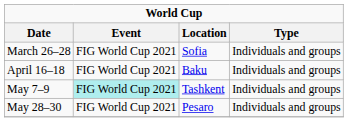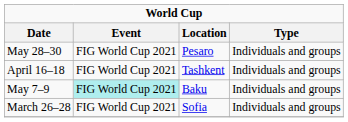rows swapped: March 26–28 <-> May 28–30
April 16–18 | Location: Baku -> Tashkent
May 7–9 | Location: Tashkent -> Baku
